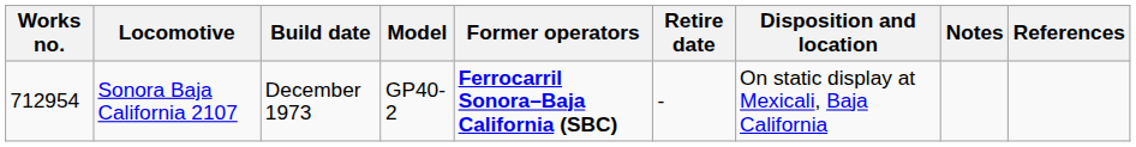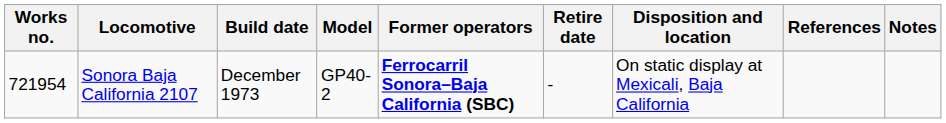columns swapped: Notes <-> References
Sonora Baja California 2107 | Works no.: 712954 -> 721954
